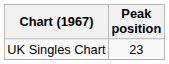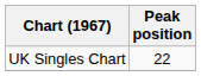UK Singles Chart | Peak position: 23 -> 22
